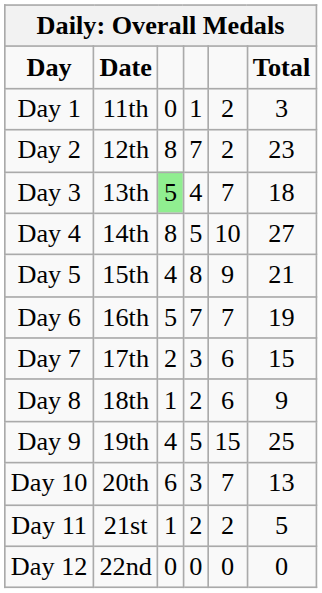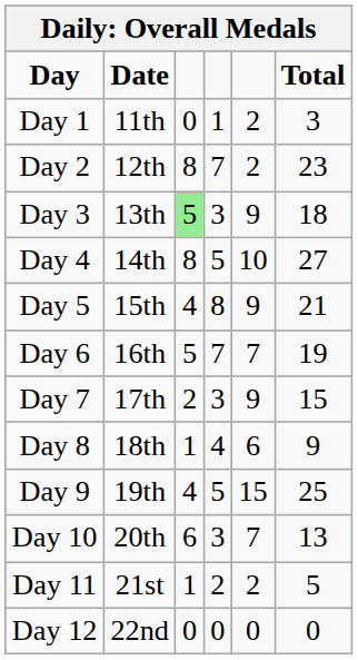Day 3 | column 4: 4 -> 3
Day 3 | column 5: 7 -> 9
Day 7 | column 5: 6 -> 9
Day 8 | column 4: 2 -> 4
